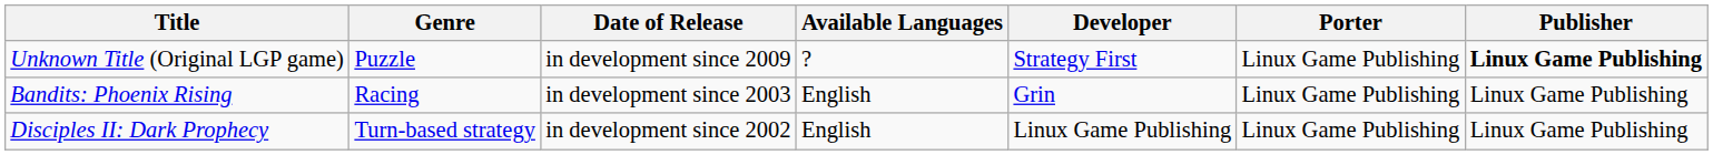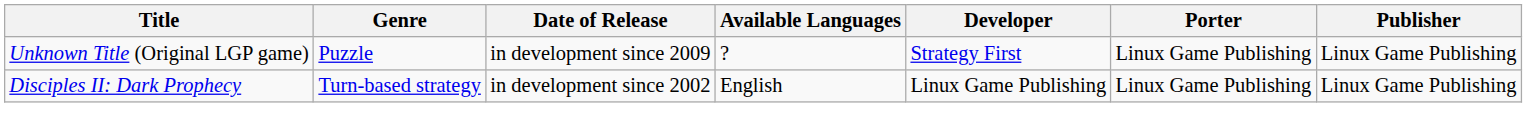Unknown Title (Original LGP game) | Publisher: bold -> normal
- row: Bandits: Phoenix Rising | Racing | in development since 2003 | English | Grin | Linux Game Publishing | Linux Game Publishing
